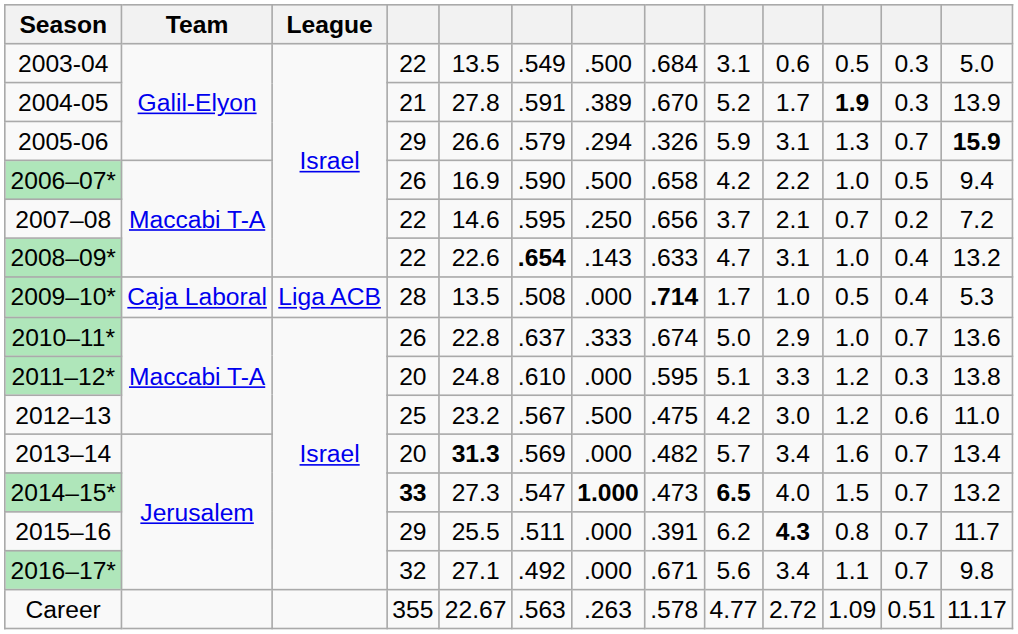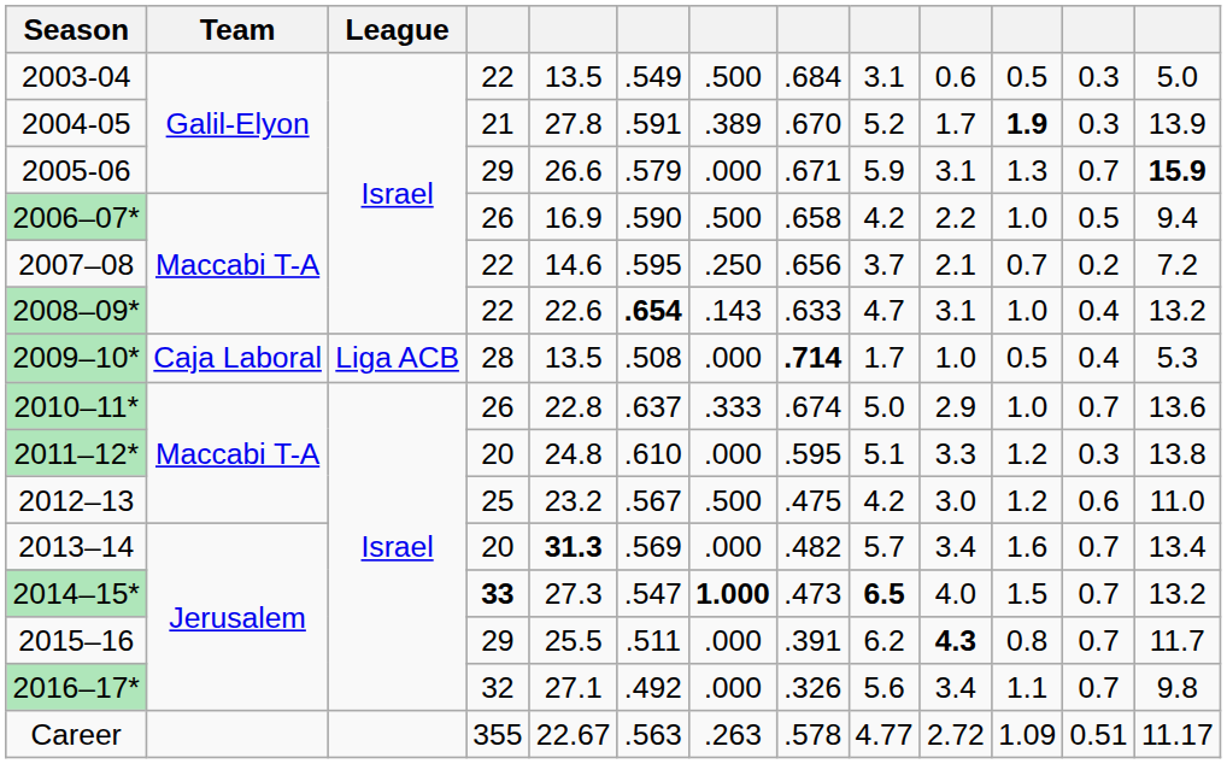2005-06 | column 7: .294 -> .000
2005-06 | column 8: .326 -> .671
2016–17* | column 8: .671 -> .326
